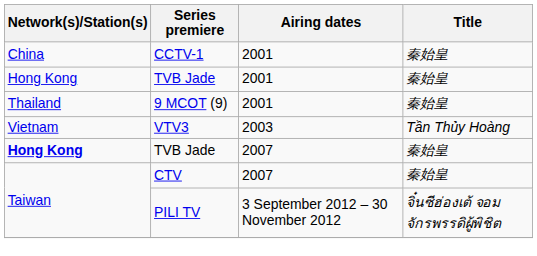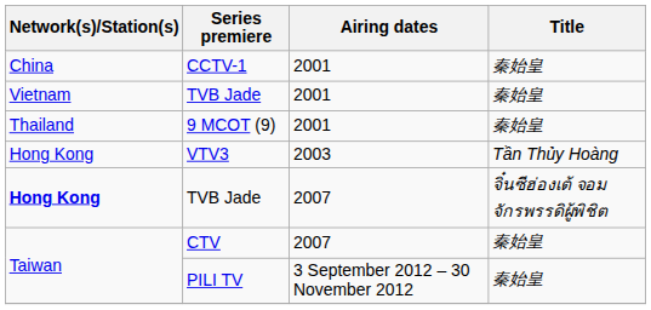TVB Jade / 2001 | Network(s)/Station(s): Hong Kong -> Vietnam
VTV3 | Network(s)/Station(s): Vietnam -> Hong Kong
TVB Jade / 2007 | Title: 秦始皇 -> จิ๋นซีฮ่องเต้ จอมจักรพรรดิผู้พิชิต
PILI TV | Title: จิ๋นซีฮ่องเต้ จอมจักรพรรดิผู้พิชิต -> 秦始皇
